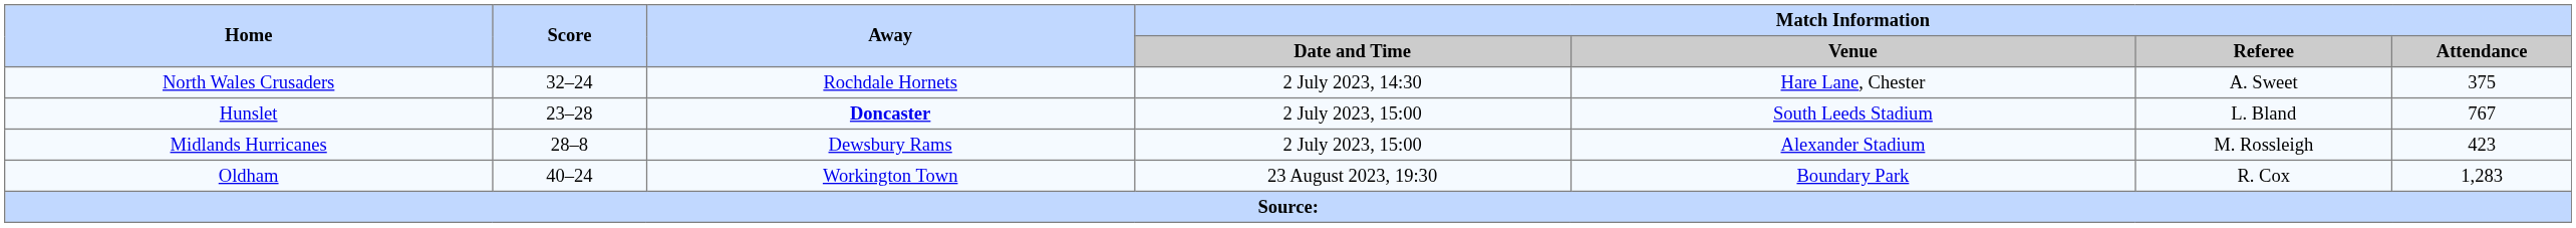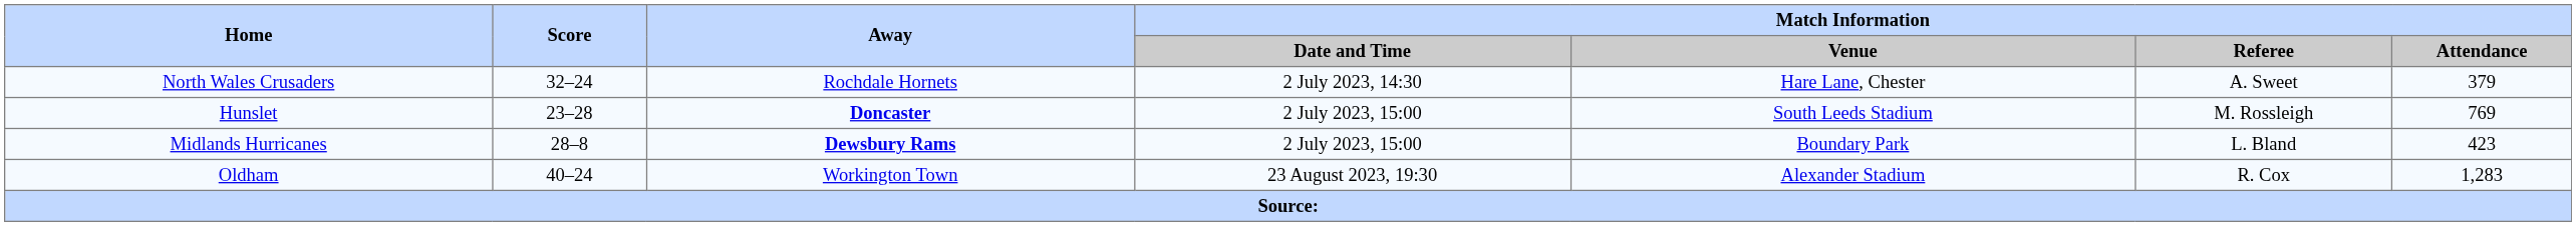North Wales Crusaders | Match Information / Attendance: 375 -> 379
Hunslet | Match Information / Referee: L. Bland -> M. Rossleigh
Hunslet | Match Information / Attendance: 767 -> 769
Midlands Hurricanes | Away: normal -> bold
Midlands Hurricanes | Match Information / Venue: Alexander Stadium -> Boundary Park
Midlands Hurricanes | Match Information / Referee: M. Rossleigh -> L. Bland
Oldham | Match Information / Venue: Boundary Park -> Alexander Stadium
